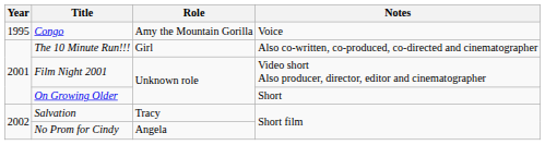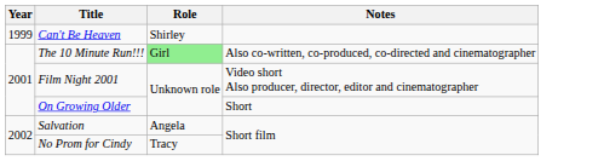- row: 1995 | Congo | Amy the Mountain Gorilla | Voice
+ row: 1999 | Can't Be Heaven | Shirley
The 10 Minute Run!!! | Role: no background -> lightgreen background
Salvation | Role: Tracy -> Angela
No Prom for Cindy | Role: Angela -> Tracy
